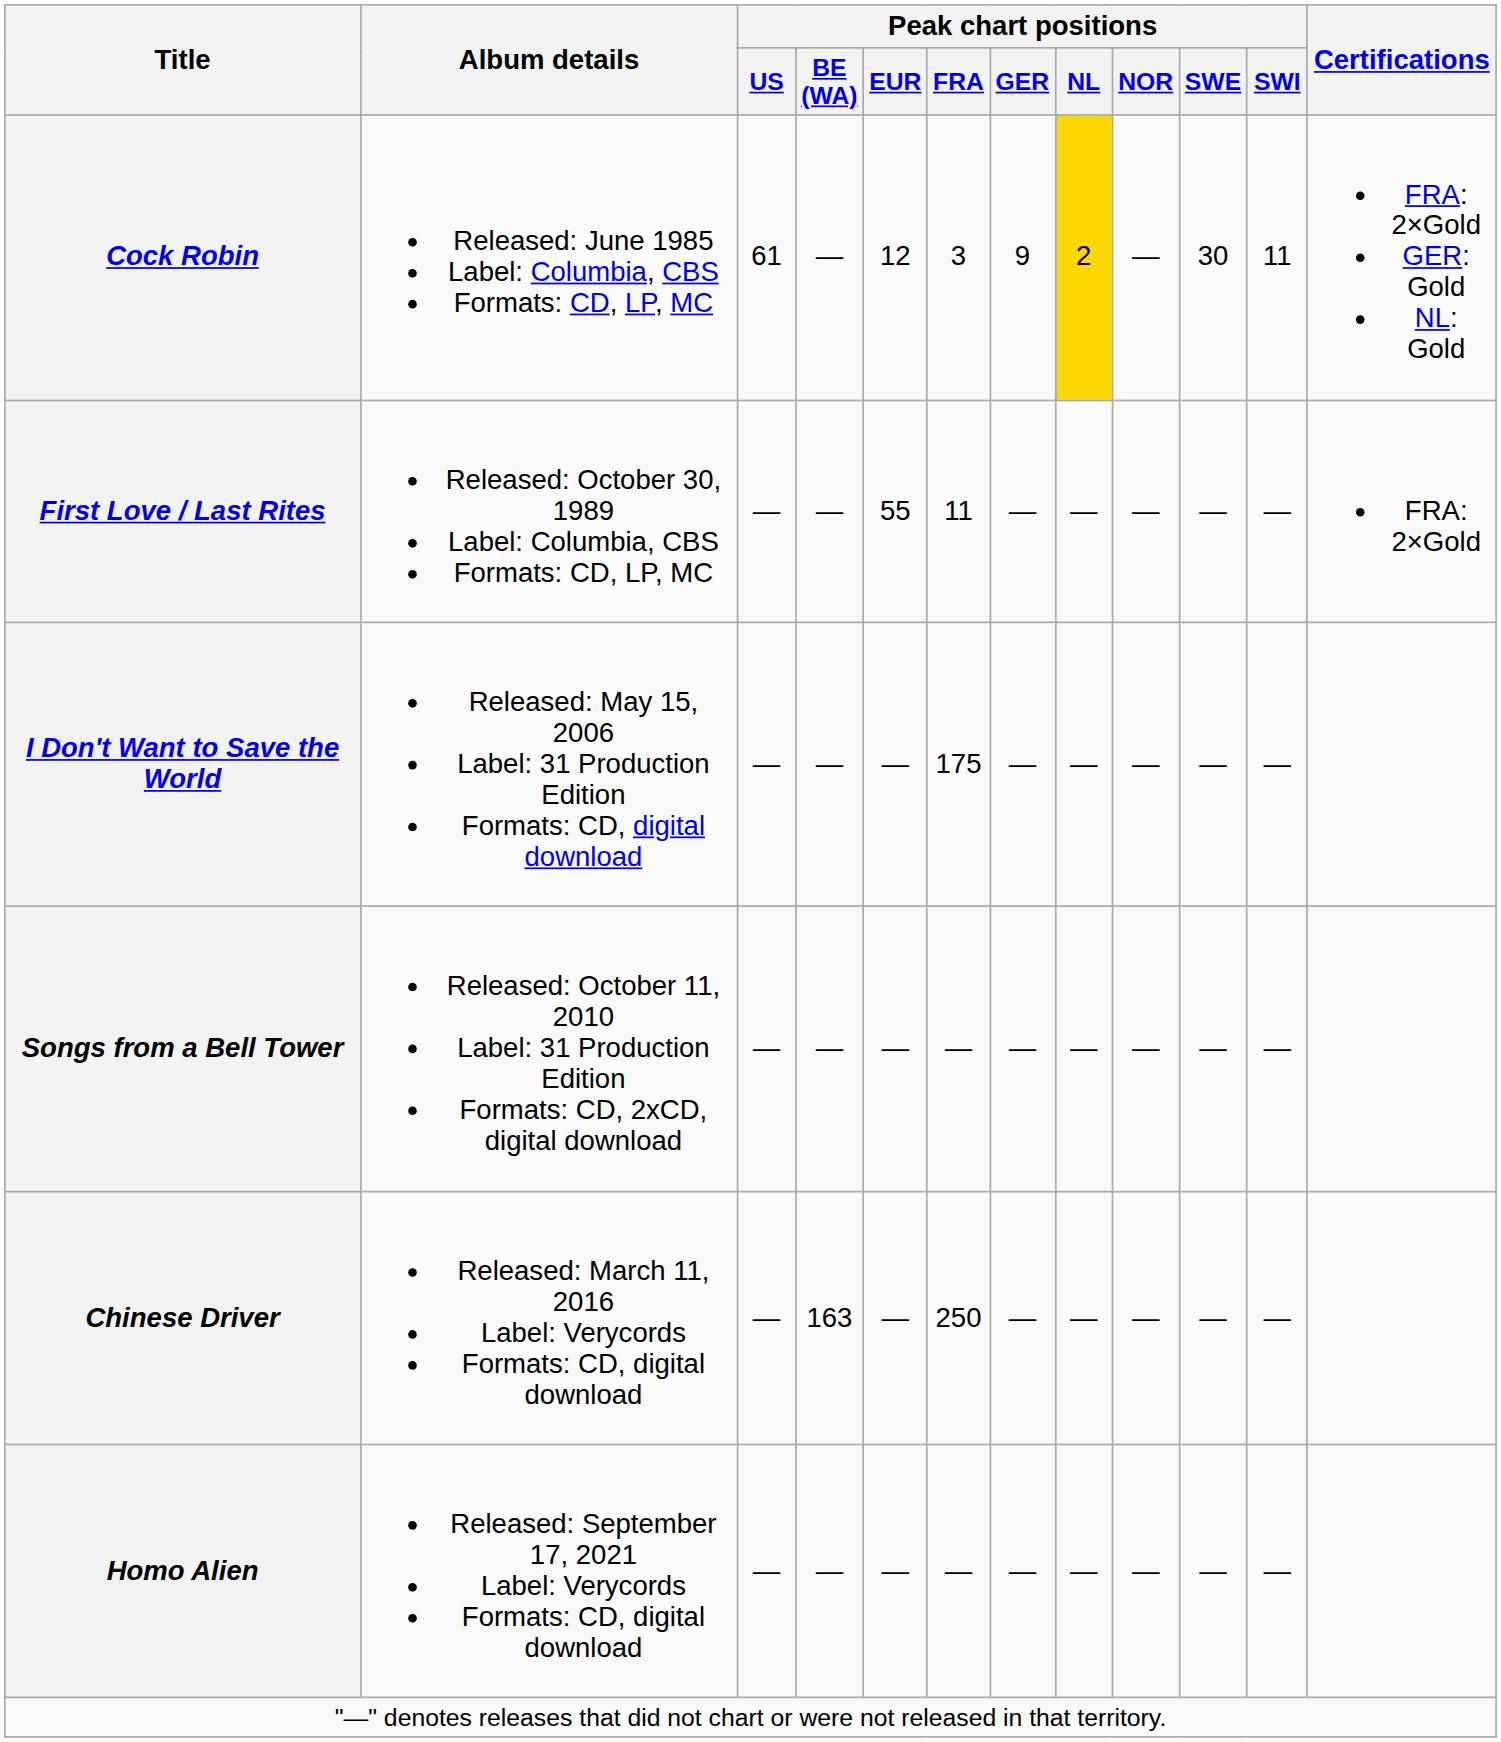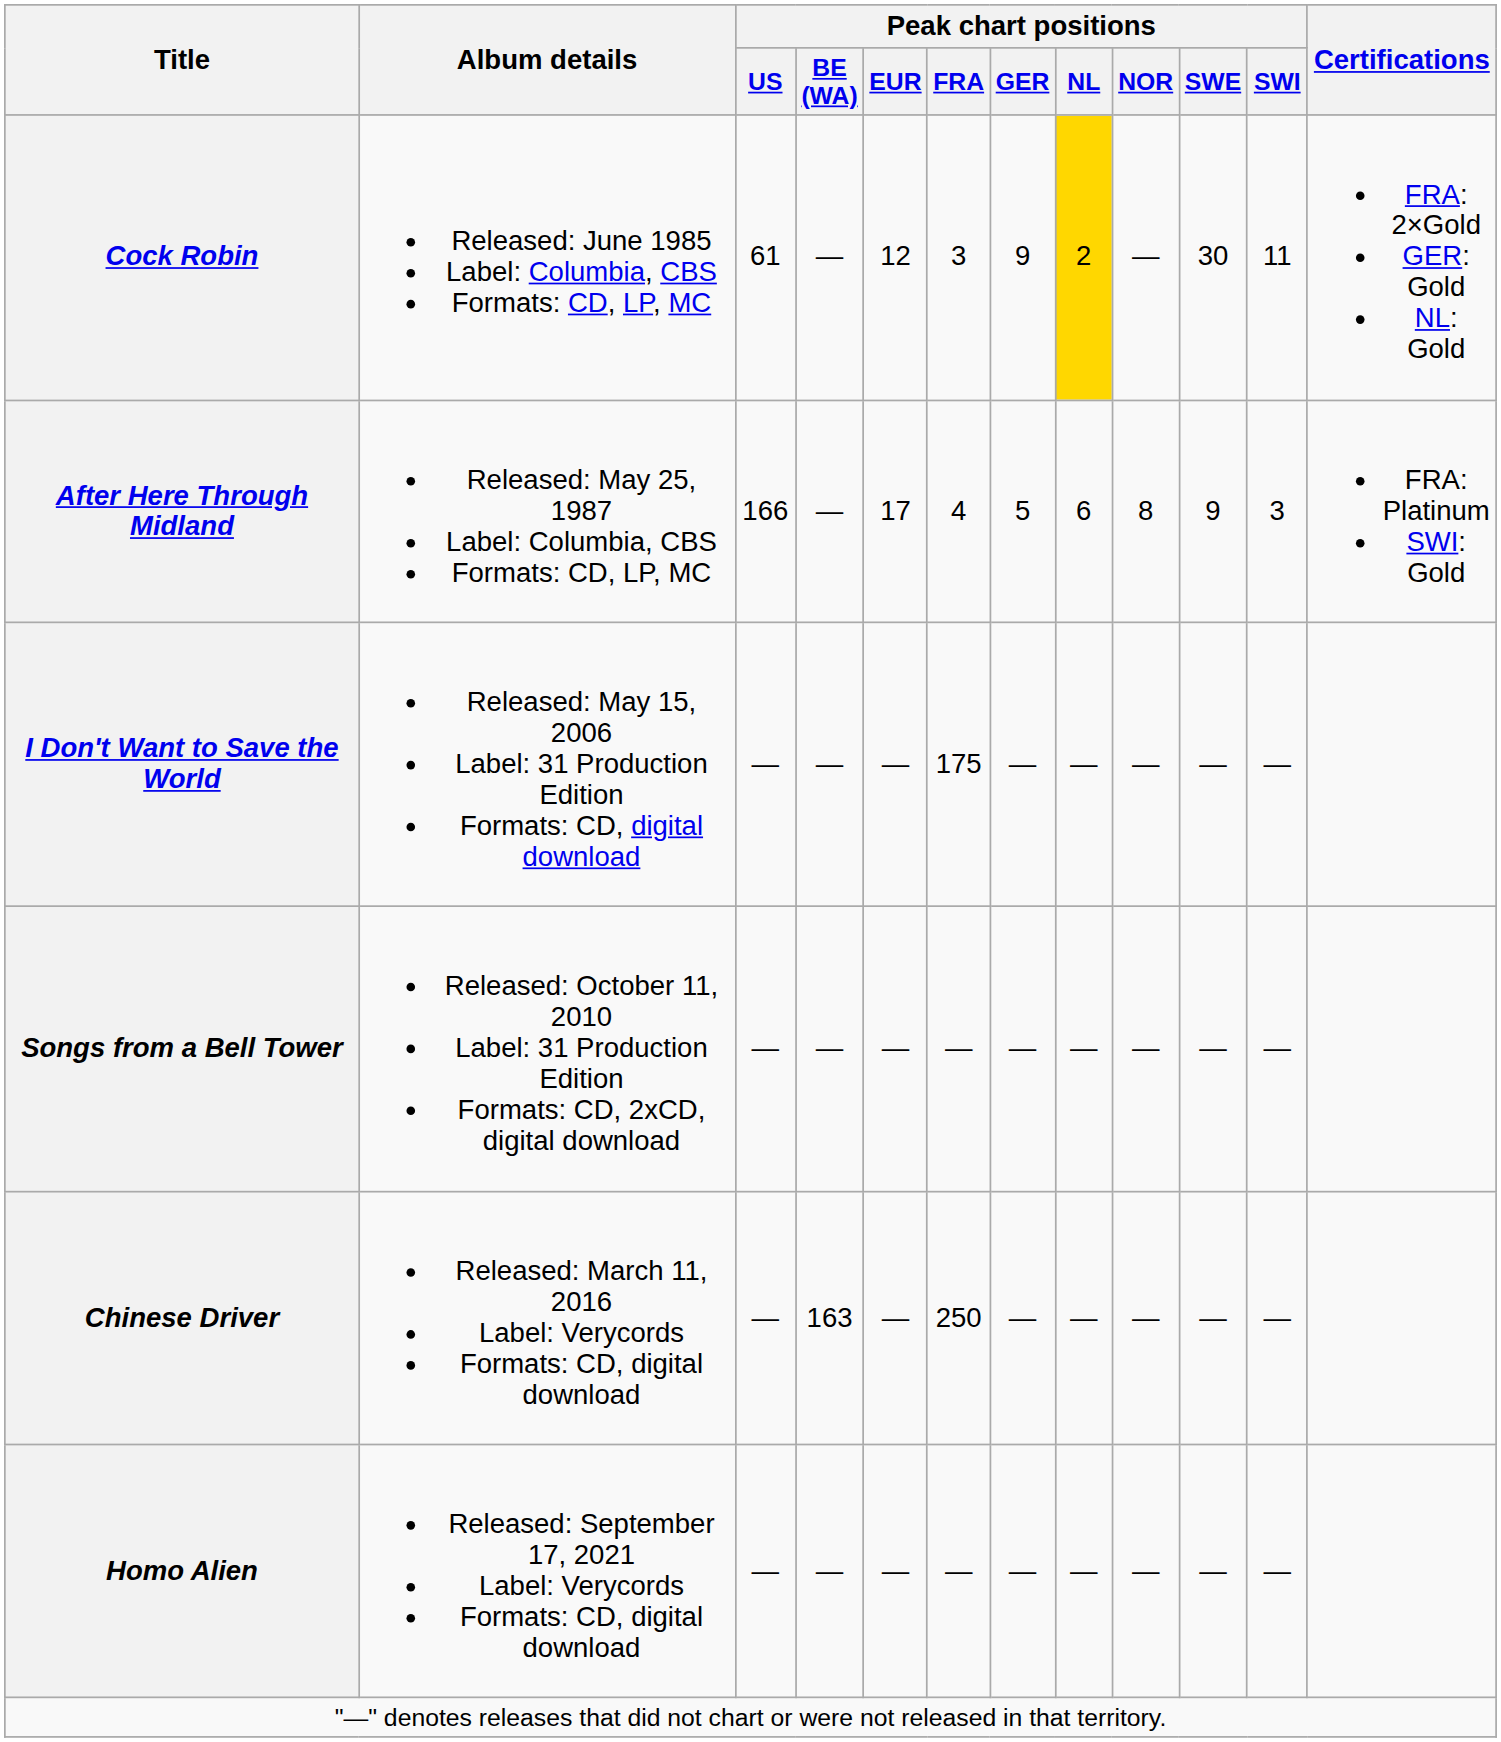+ row: After Here Through Midland | Released: May 25, 1987 Label: Columbia, CBS Formats: CD, LP, MC | 166 | — | 17 | 4 | 5 | 6 | 8 | 9 | 3 | FRA: Platinum SWI: Gold
- row: First Love / Last Rites | Released: October 30, 1989 Label: Columbia, CBS Formats: CD, LP, MC | — | — | 55 | 11 | — | — | — | — | — | FRA: 2×Gold
